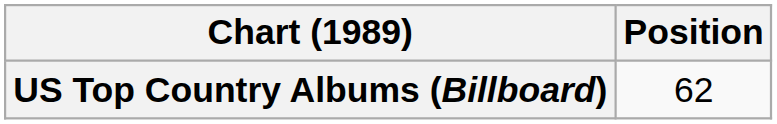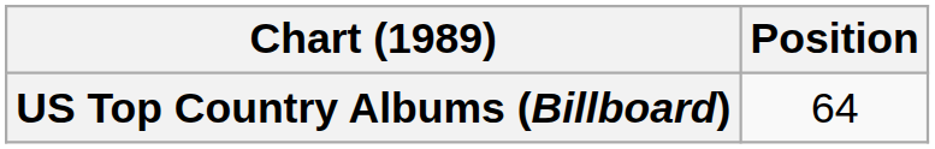US Top Country Albums (Billboard) | Position: 62 -> 64
